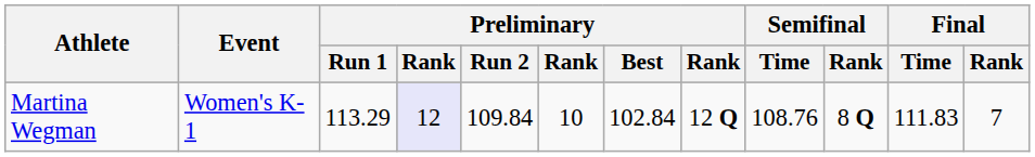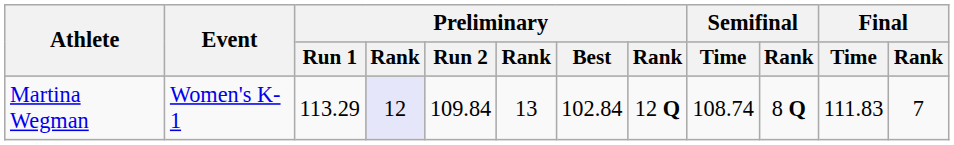Martina Wegman | column 6: 10 -> 13
Martina Wegman | Semifinal / Time: 108.76 -> 108.74
